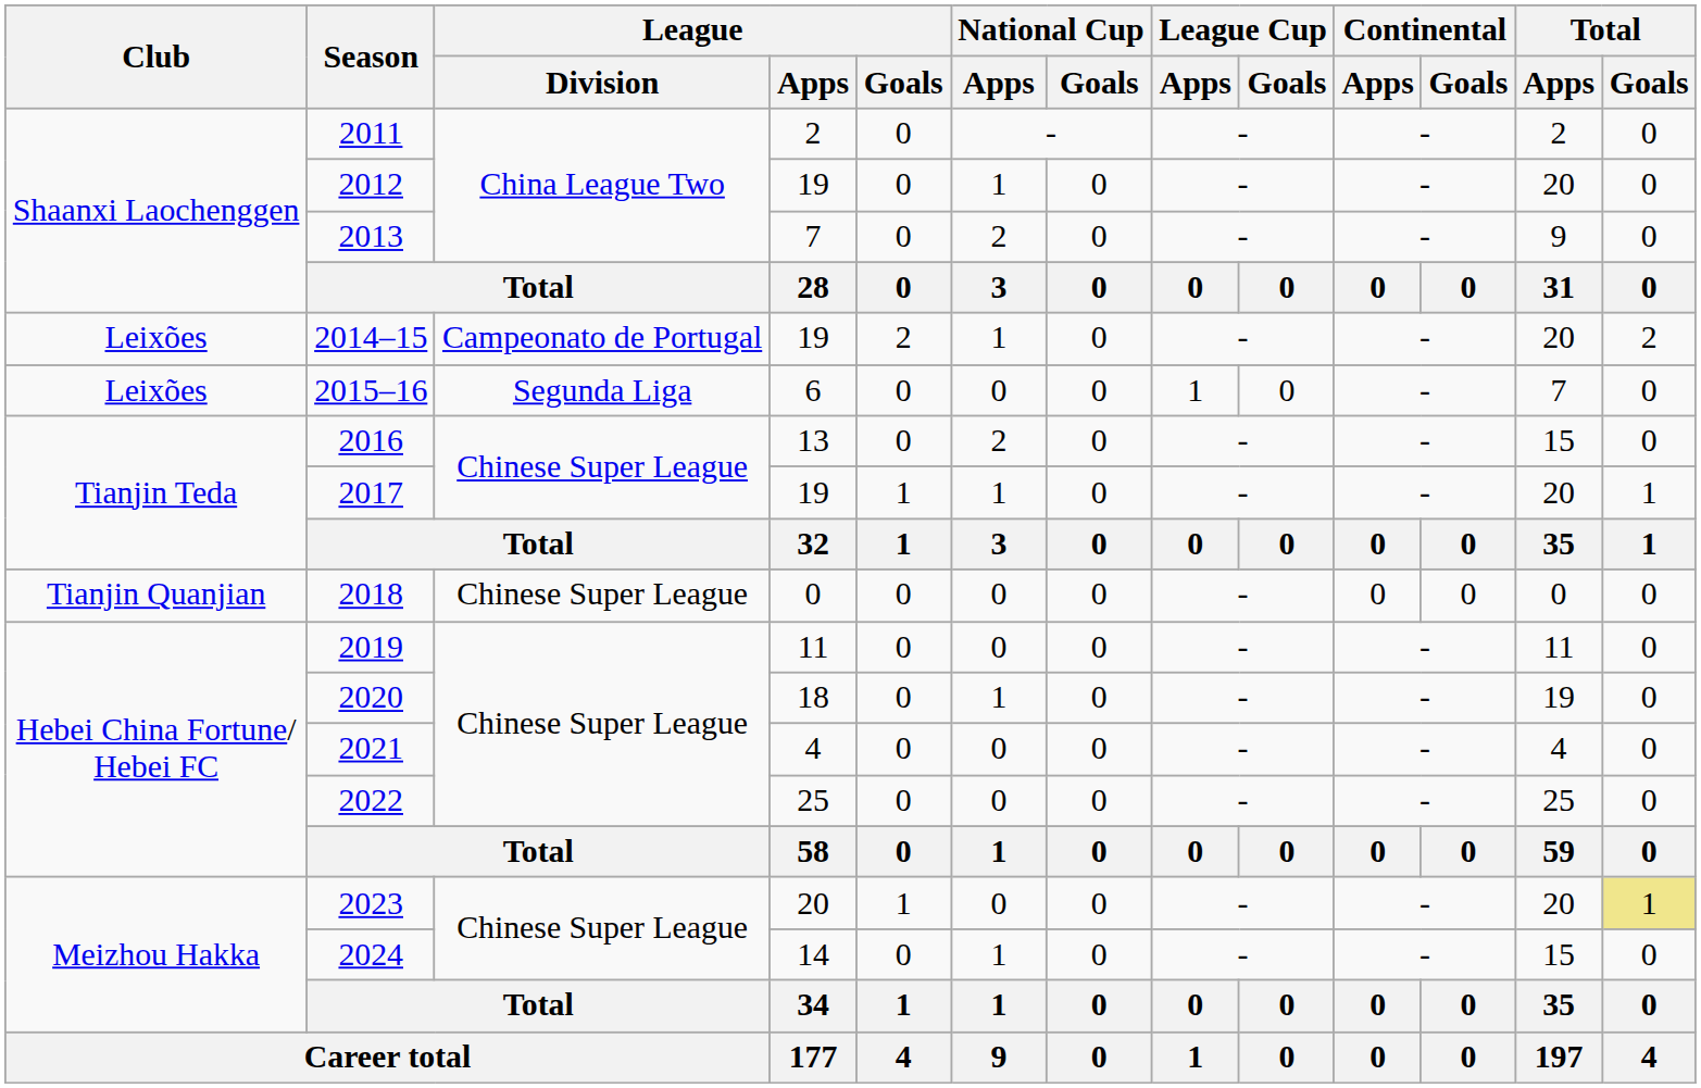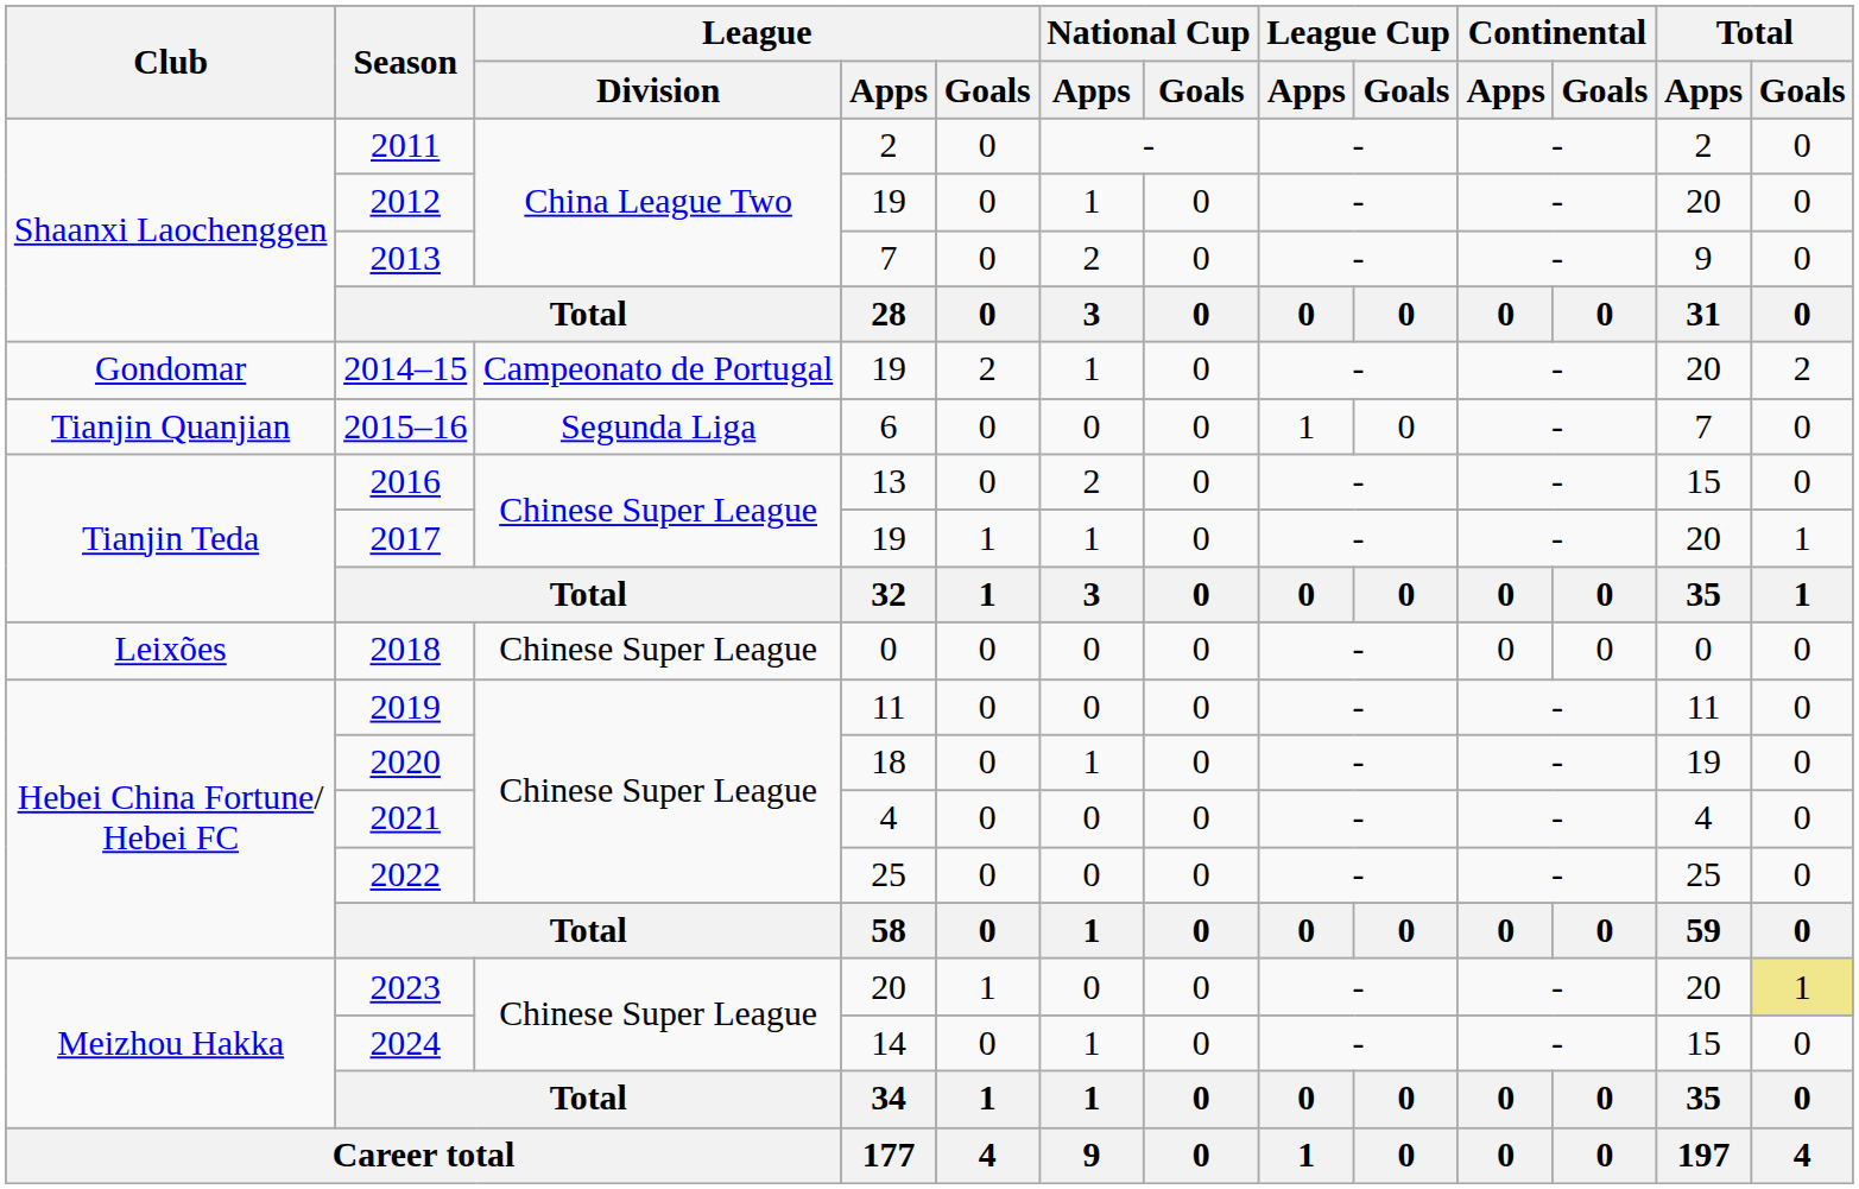2014–15 | Club: Leixões -> Gondomar
2015–16 | Club: Leixões -> Tianjin Quanjian
2018 | Club: Tianjin Quanjian -> Leixões
